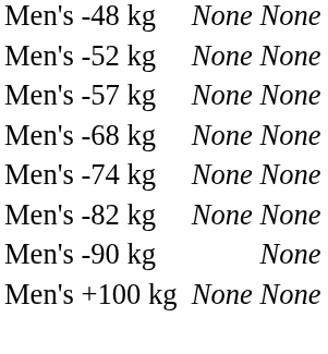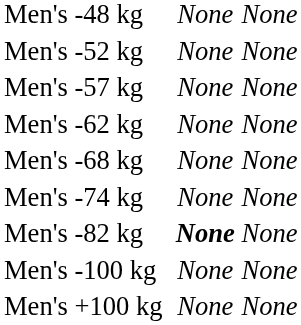+ row: Men's -62 kg | None | None
Men's -82 kg | column 3: normal -> bold
- row: Men's -90 kg | None
+ row: Men's -100 kg | None | None
